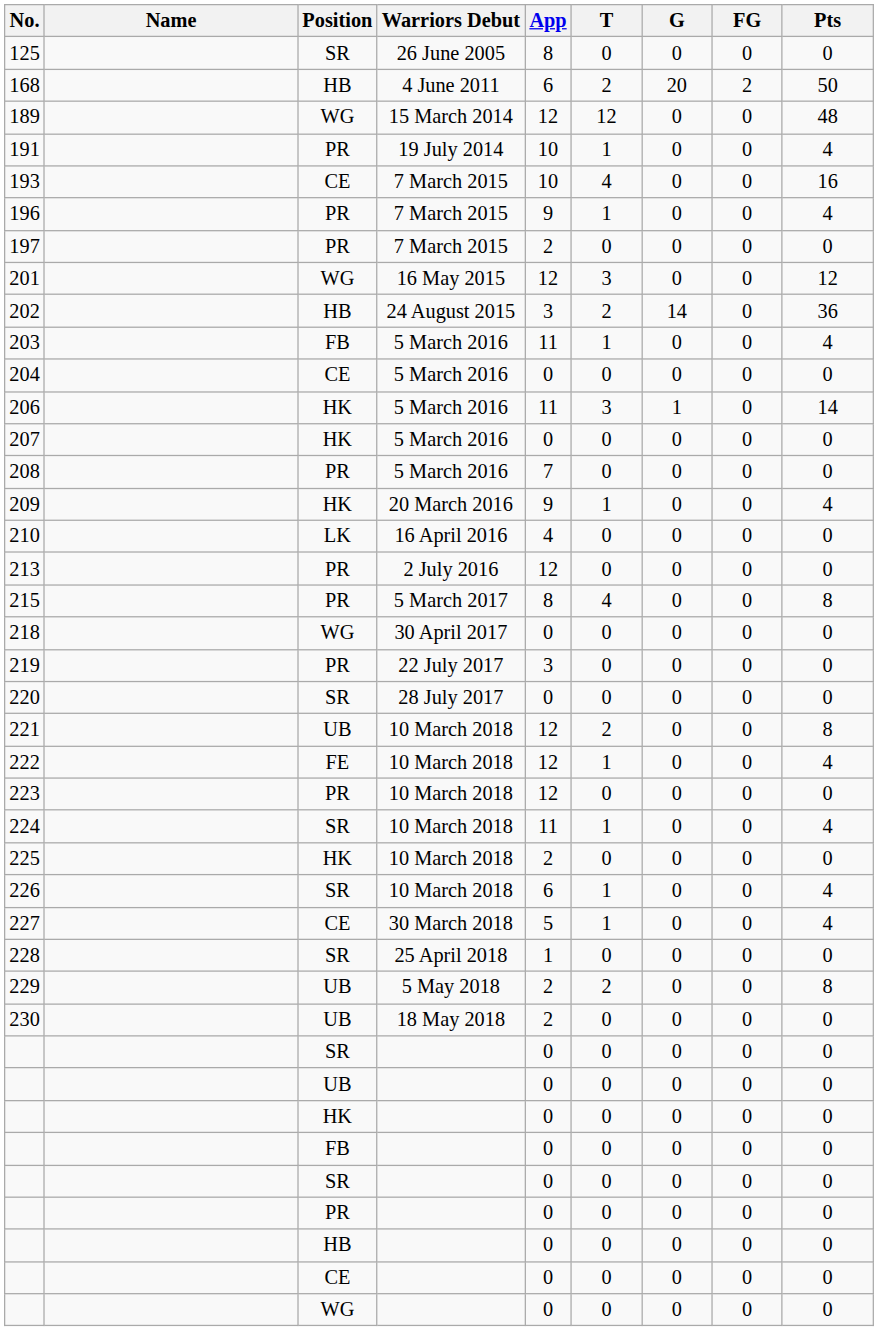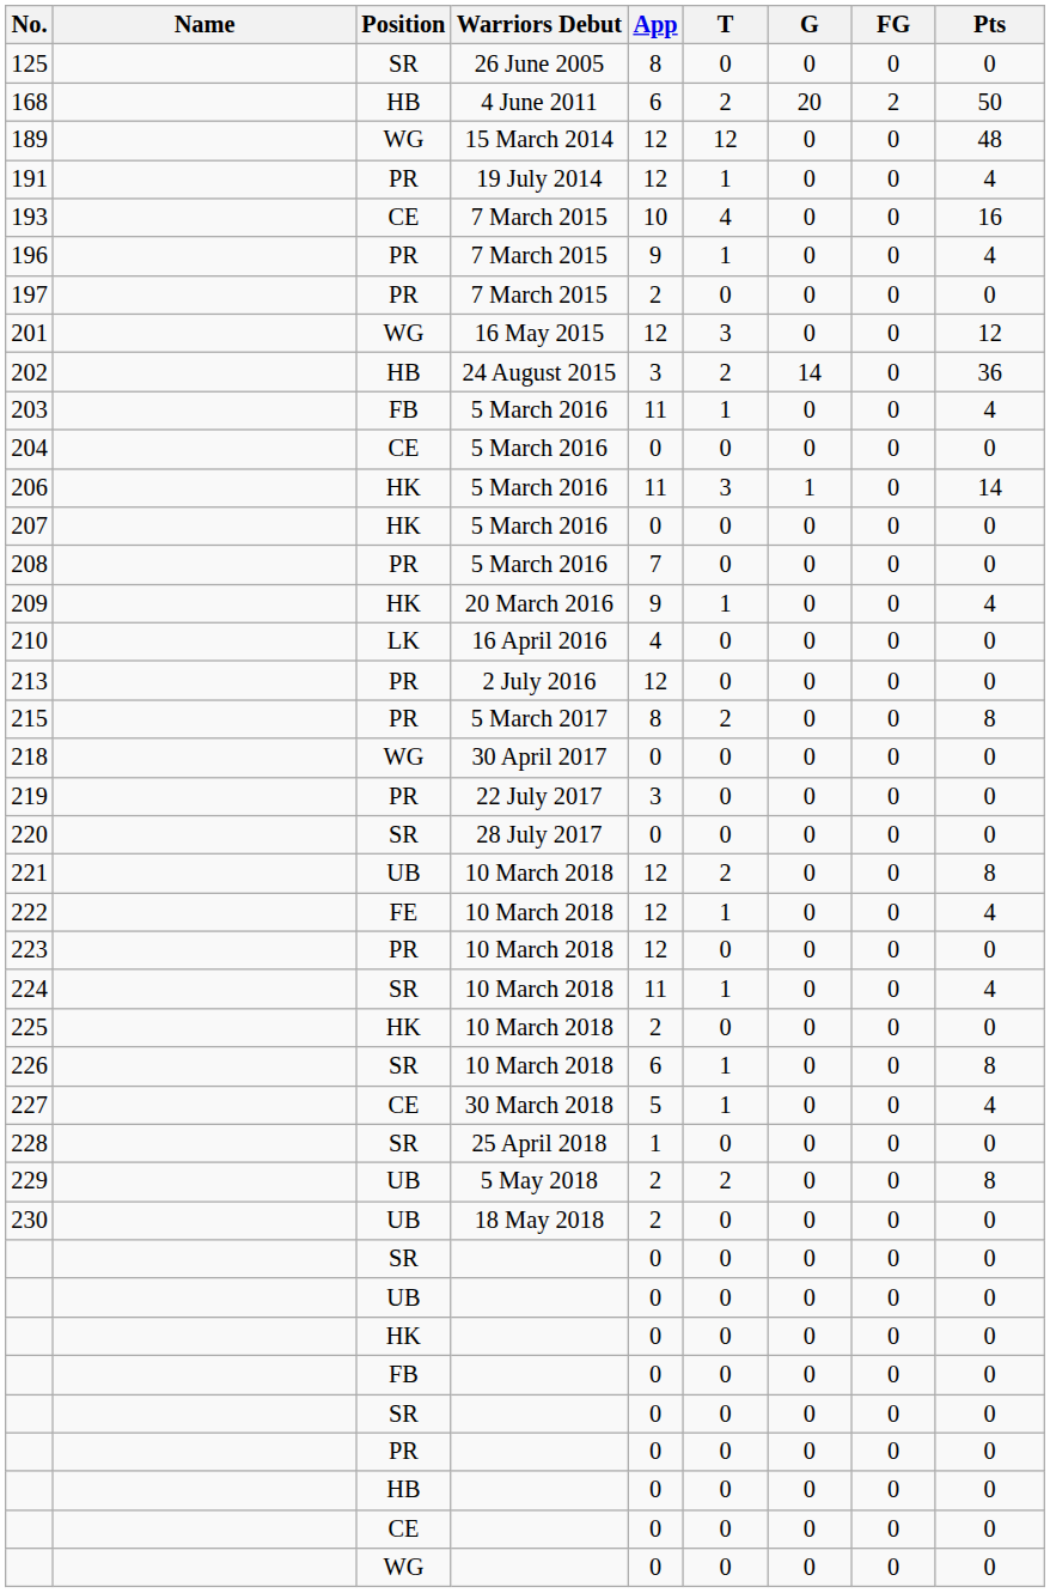191 | App: 10 -> 12
215 | T: 4 -> 2
226 | Pts: 4 -> 8
